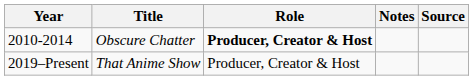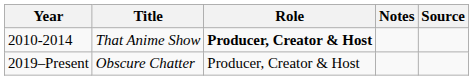2010-2014 | Title: Obscure Chatter -> That Anime Show
2019–Present | Title: That Anime Show -> Obscure Chatter
